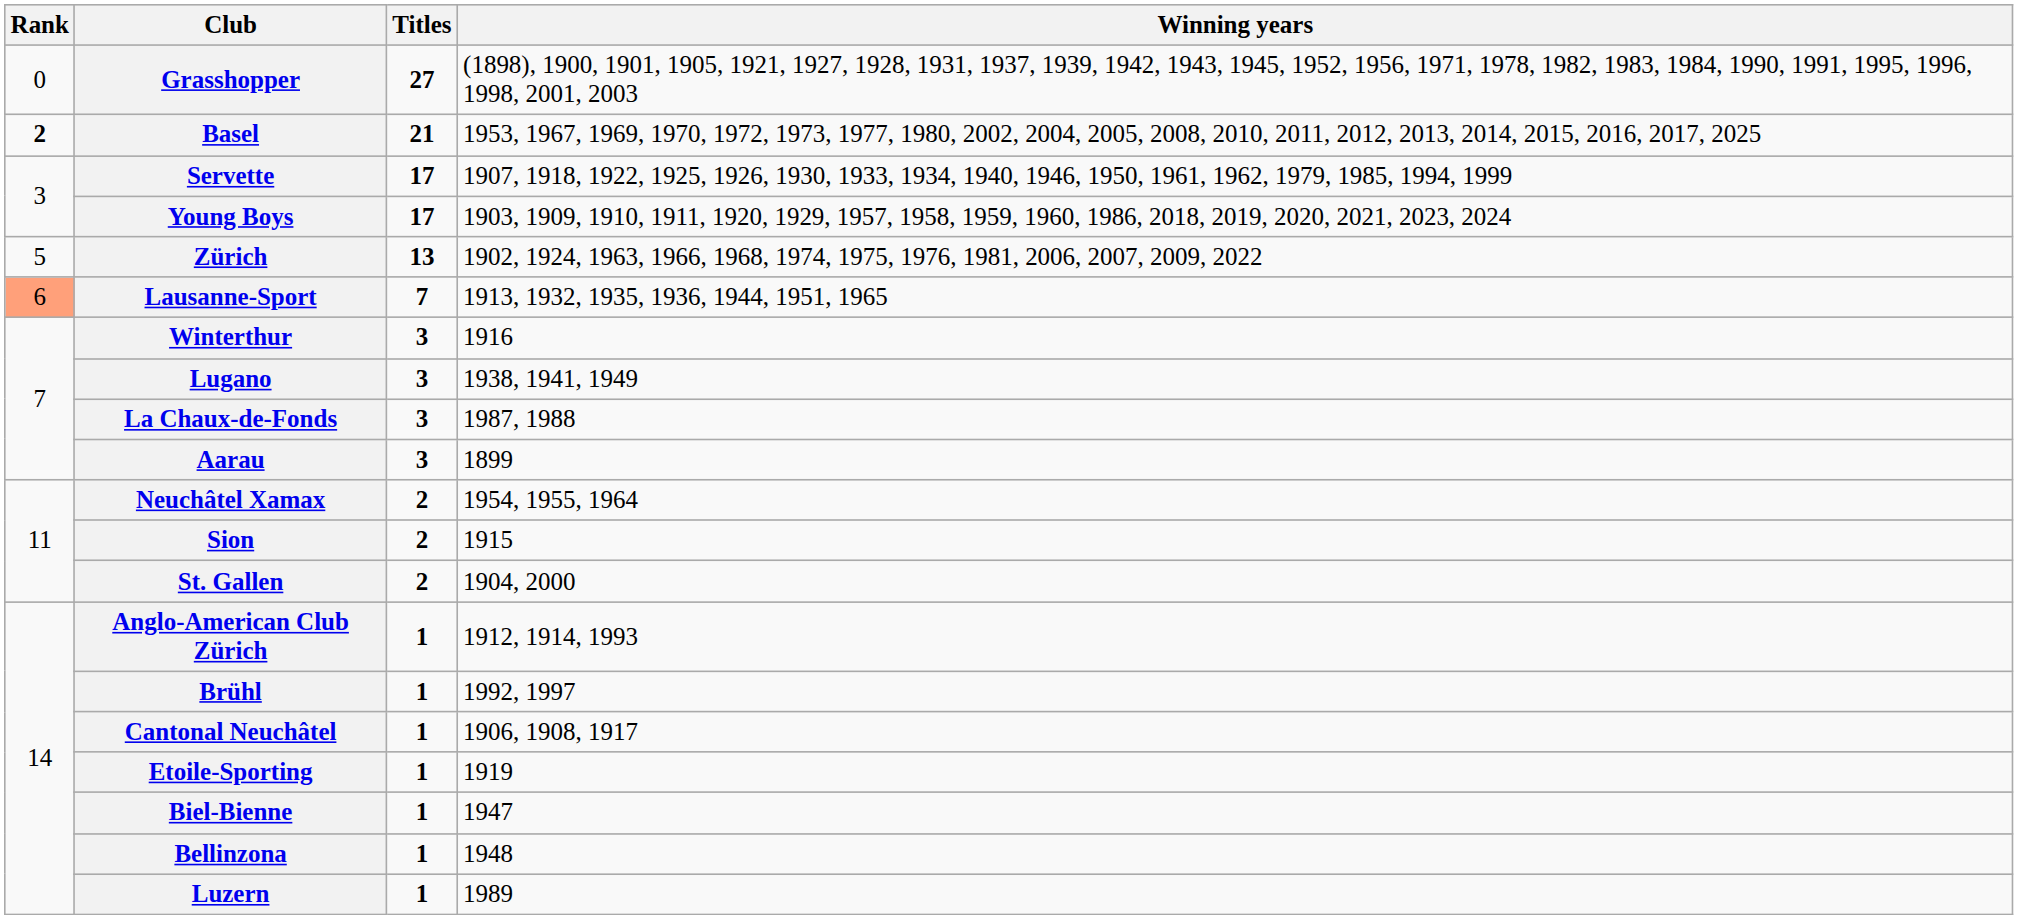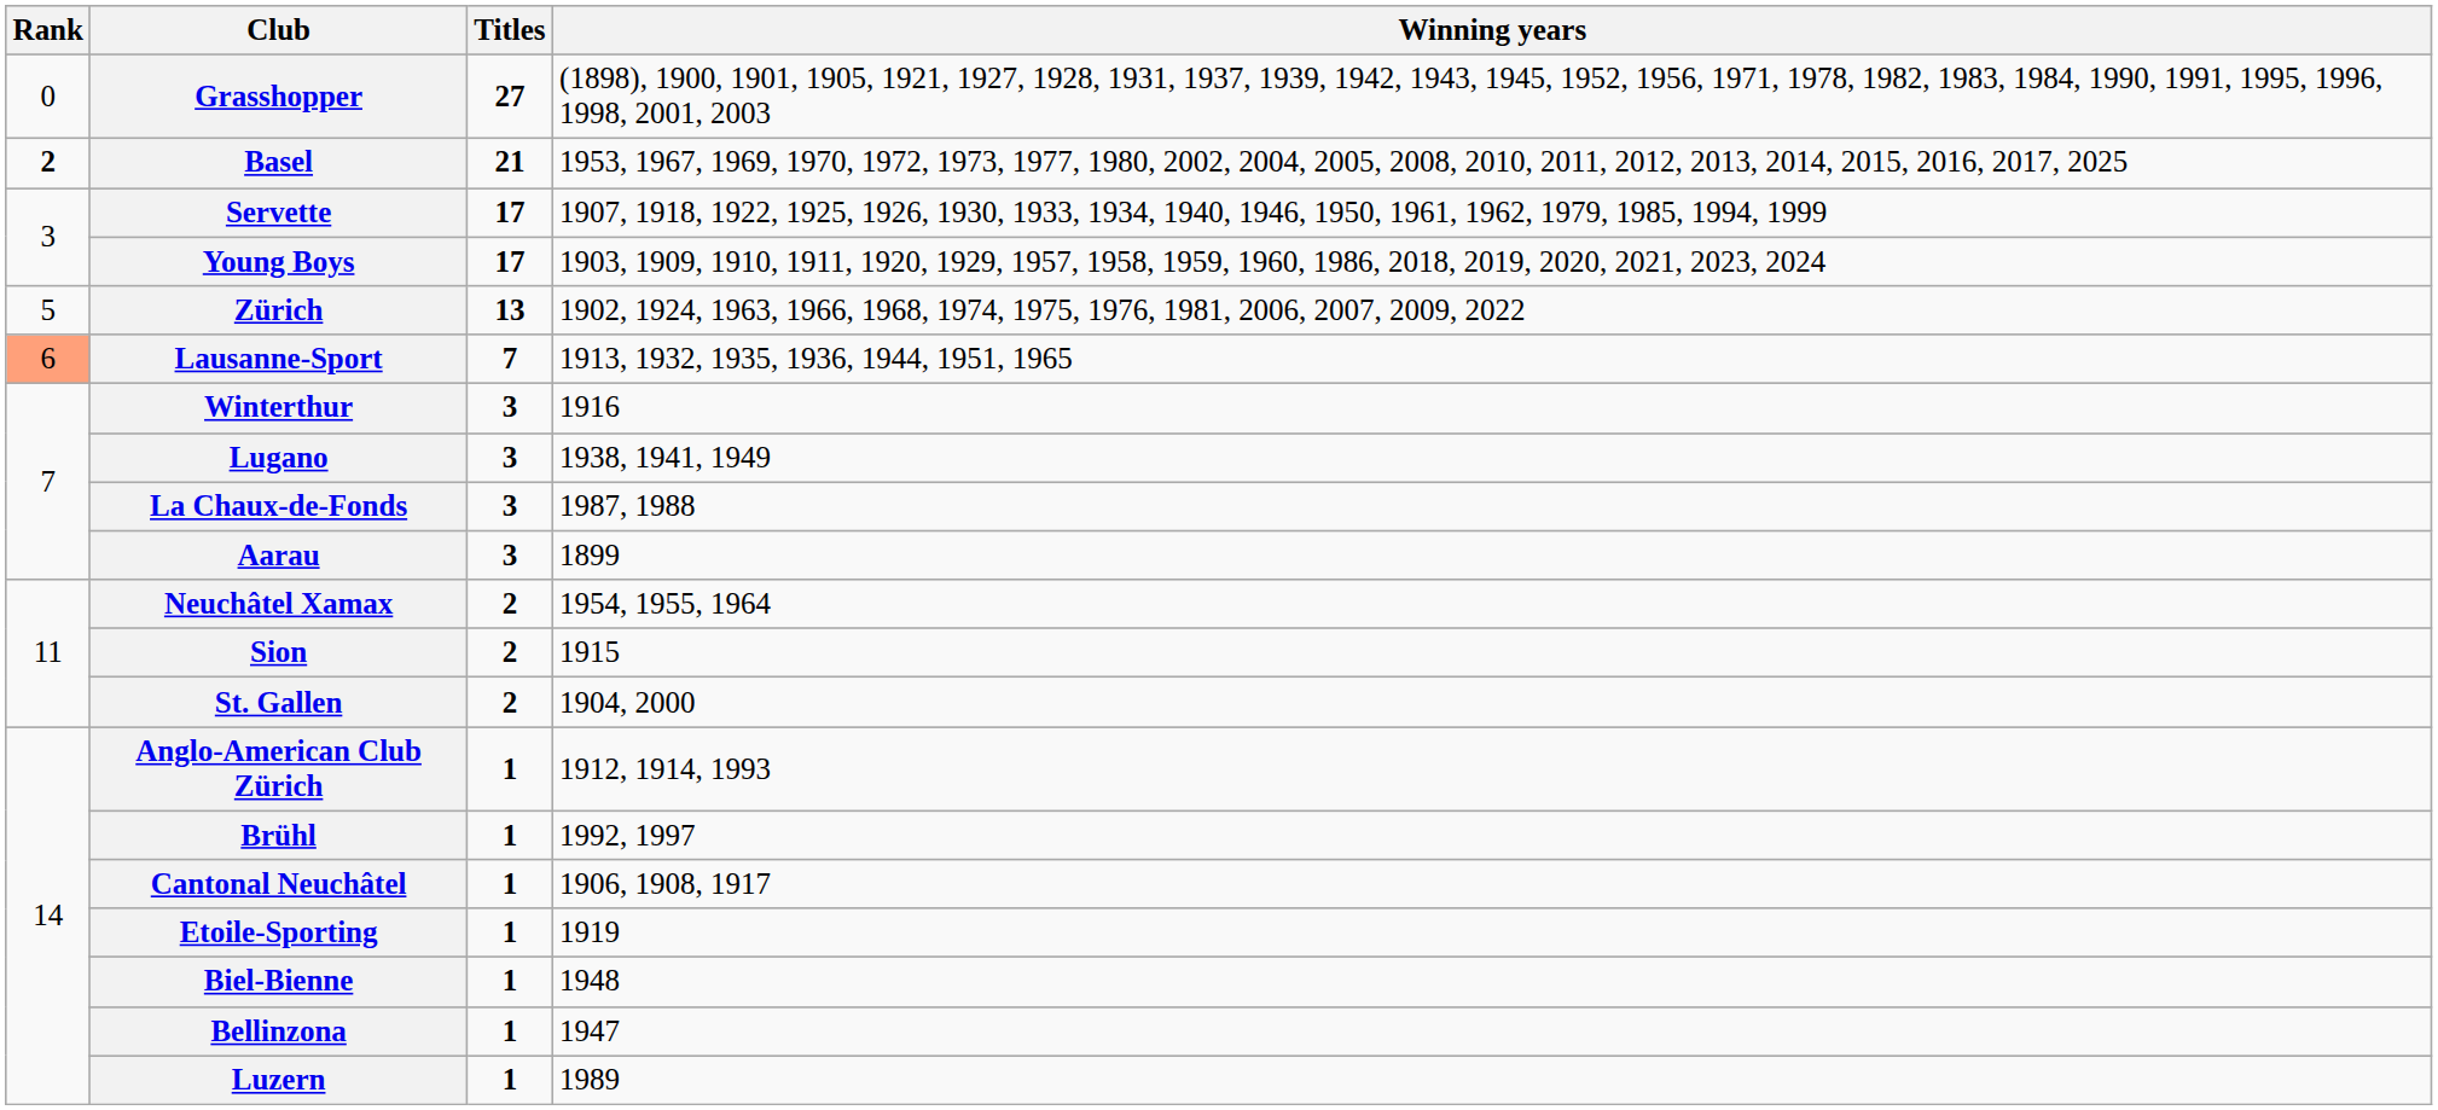Biel-Bienne | Winning years: 1947 -> 1948
Bellinzona | Winning years: 1948 -> 1947
